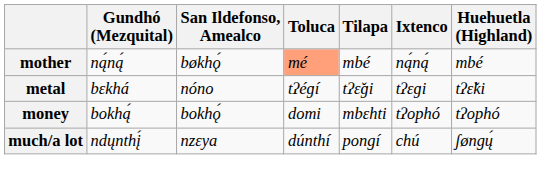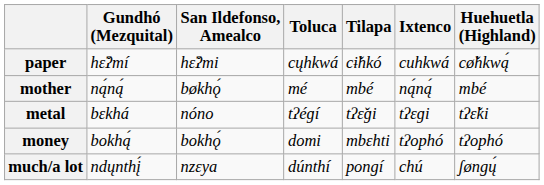+ row: paper | hɛ̌ʔmí | hɛ̌ʔmi | cųhkwá | cɨ̌hkó | cuhkwá | cø̌hkwą́
mother | Toluca: lightsalmon background -> no background
